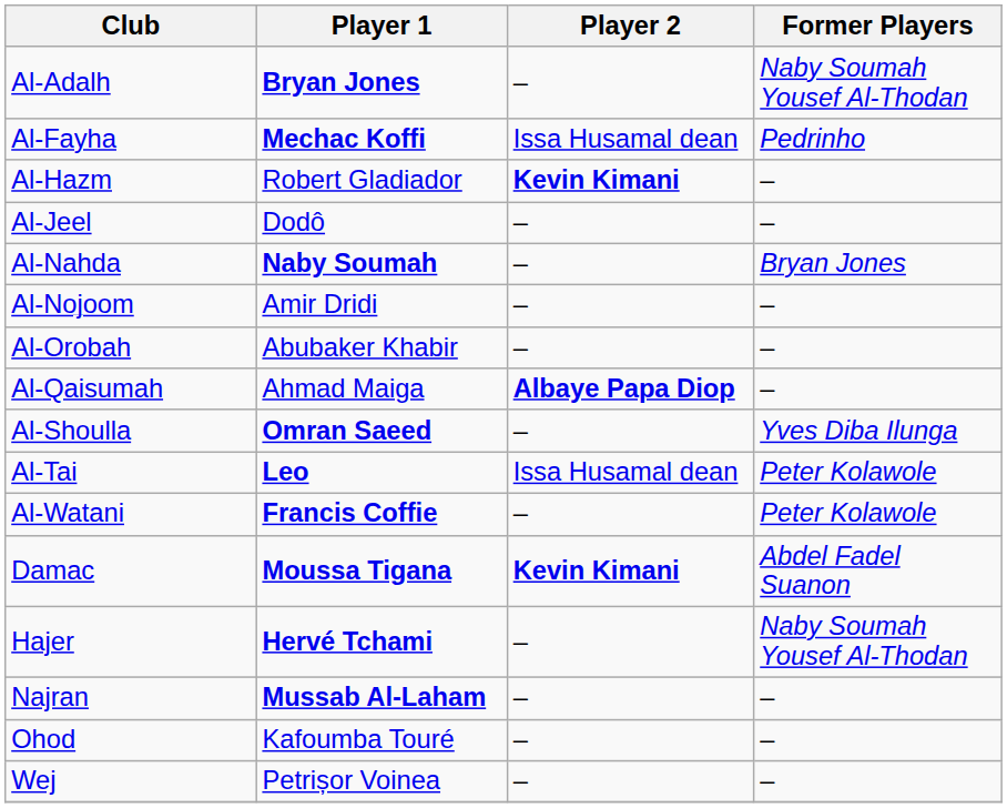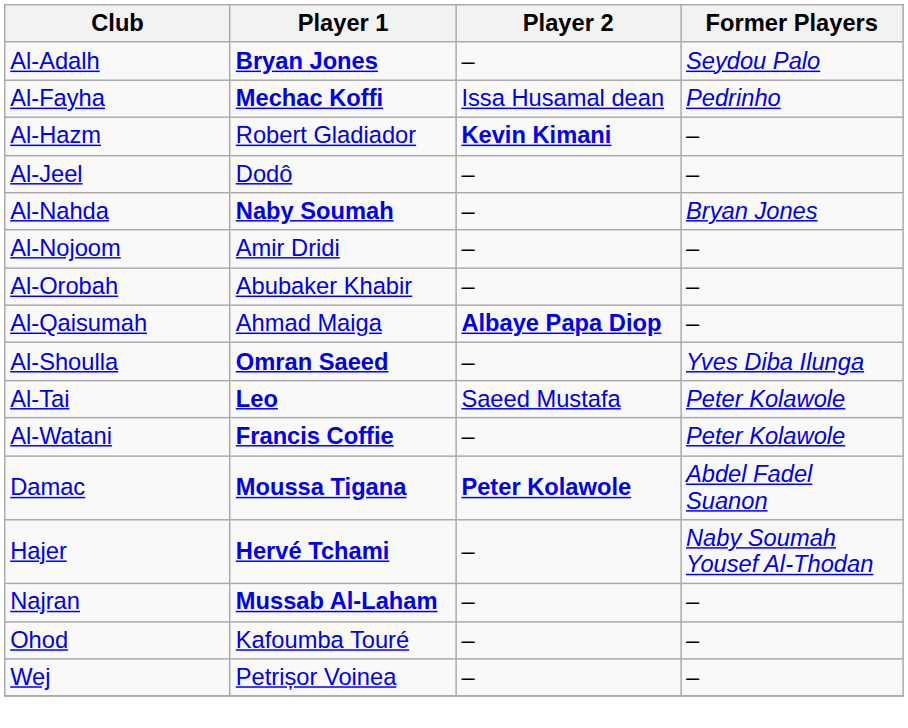Al-Adalh | Former Players: Naby Soumah Yousef Al-Thodan -> Seydou Palo
Al-Tai | Player 2: Issa Husamal dean -> Saeed Mustafa
Damac | Player 2: Kevin Kimani -> Peter Kolawole
